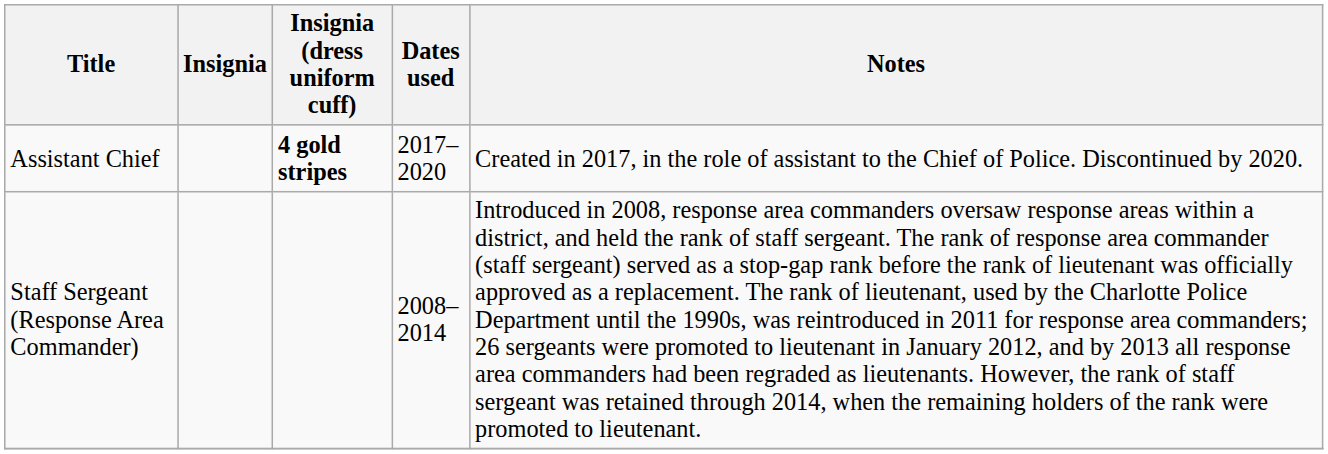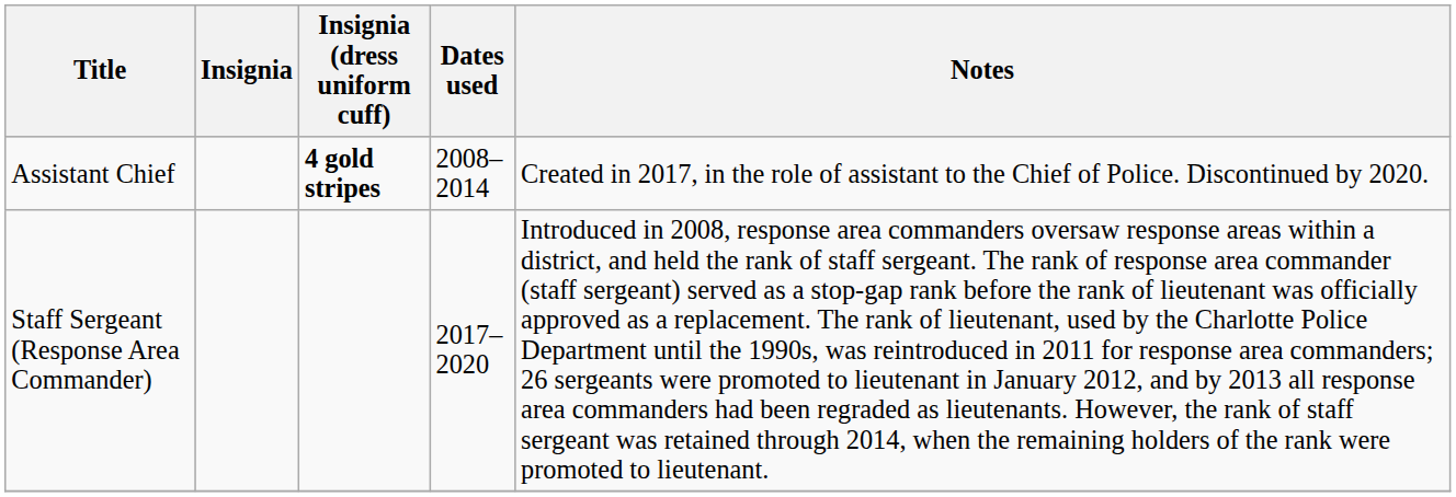Assistant Chief | Dates used: 2017–2020 -> 2008–2014
Staff Sergeant (Response Area Commander) | Dates used: 2008–2014 -> 2017–2020
